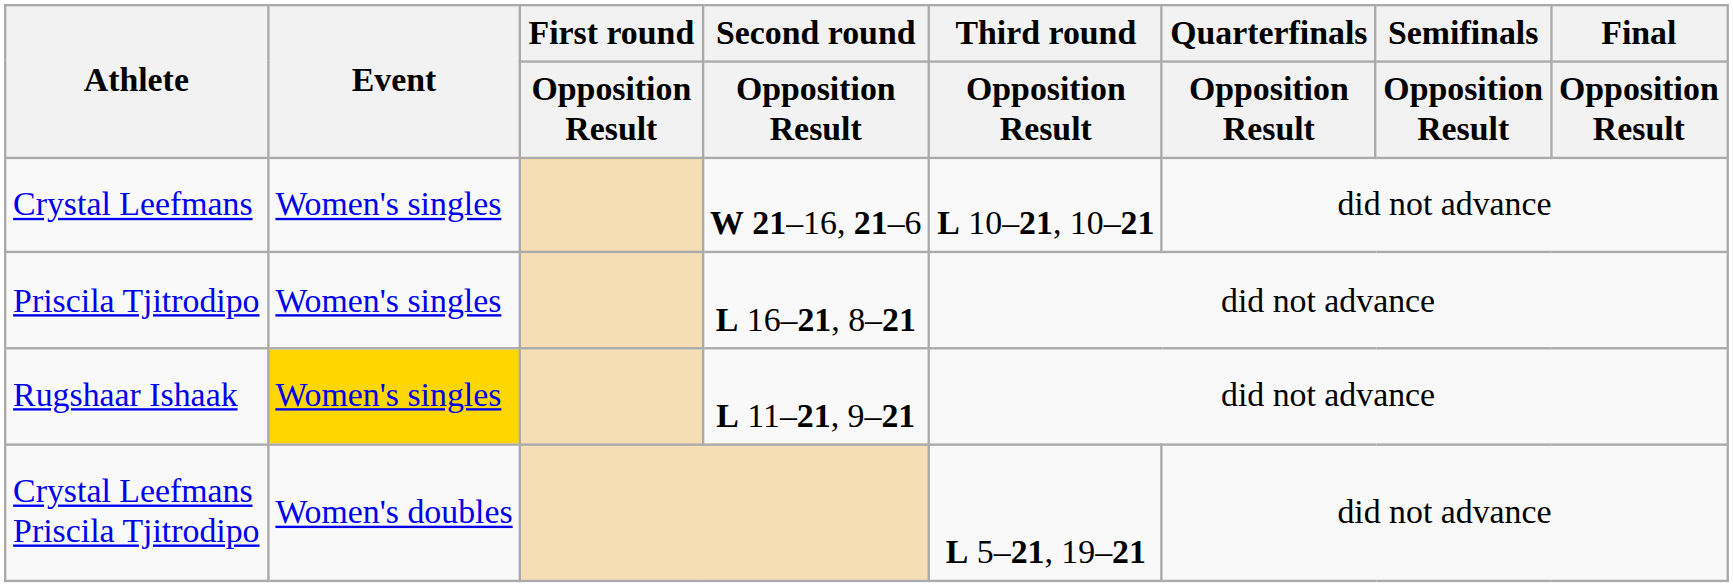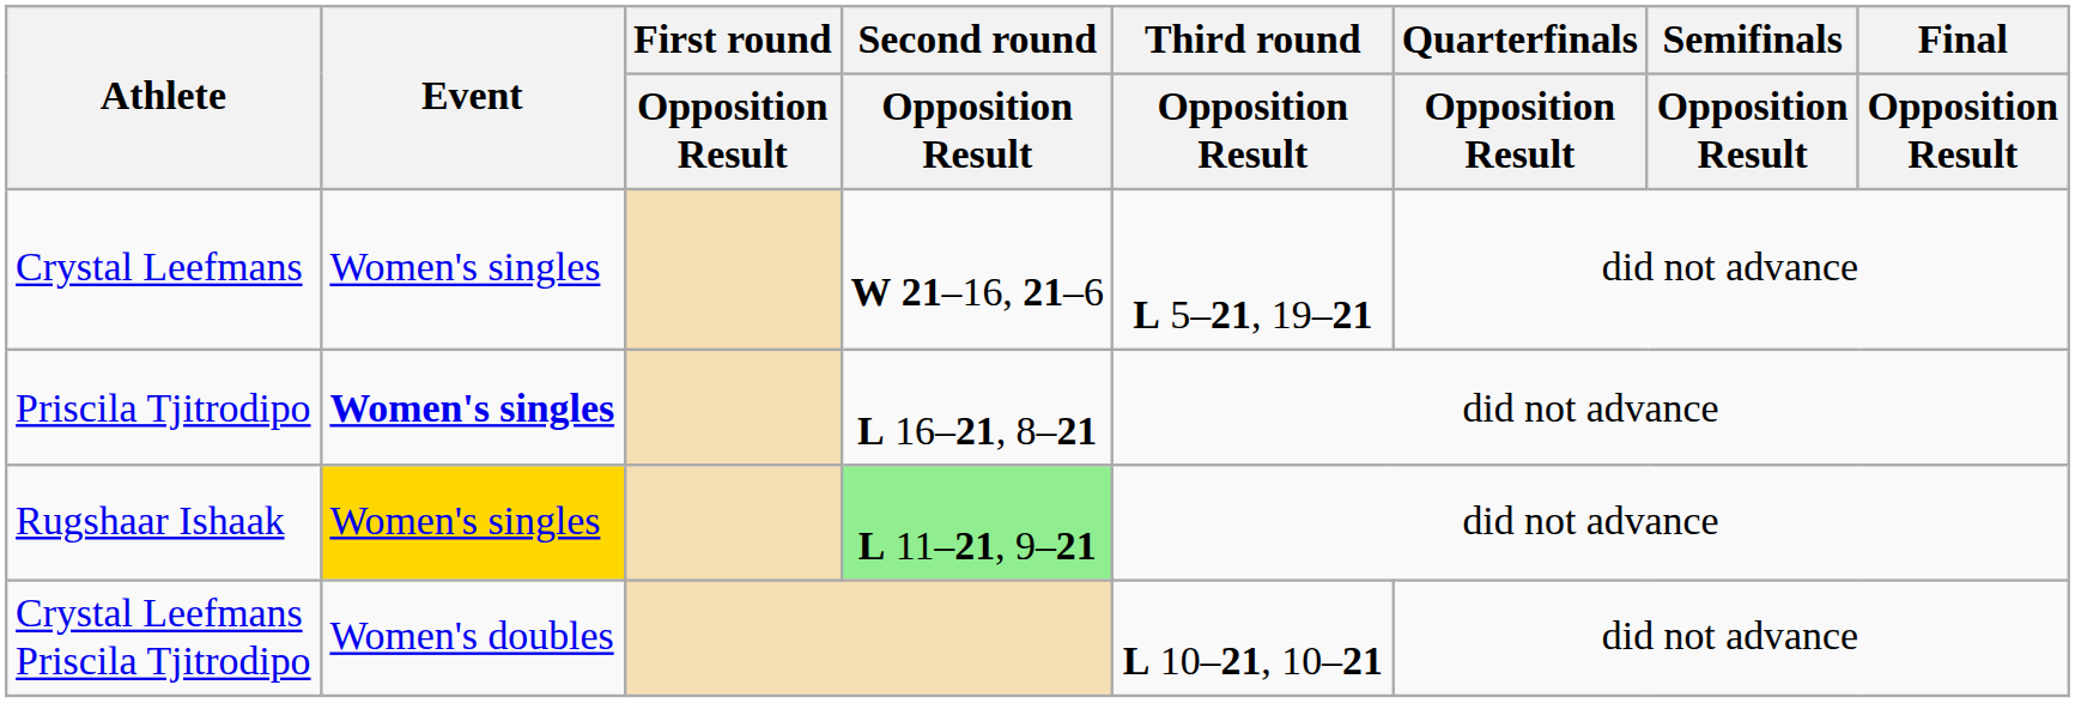Crystal Leefmans | Third round / Opposition Result: L 10–21, 10–21 -> L 5–21, 19–21
Priscila Tjitrodipo | Event: normal -> bold
Rugshaar Ishaak | Second round / Opposition Result: no background -> lightgreen background
Crystal Leefmans Priscila Tjitrodipo | Third round / Opposition Result: L 5–21, 19–21 -> L 10–21, 10–21
